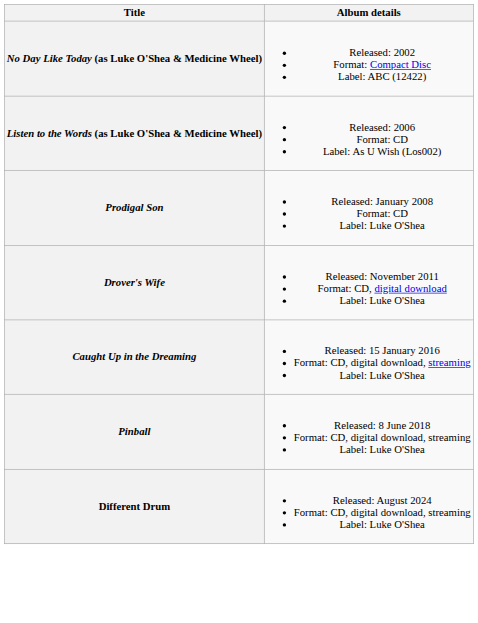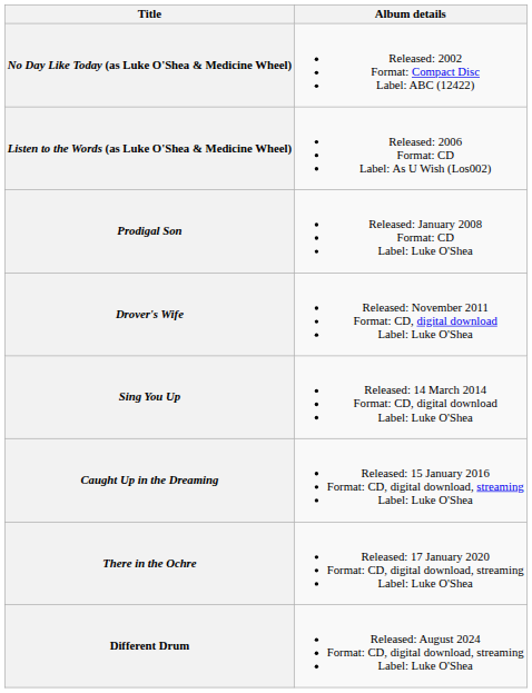+ row: Sing You Up | Released: 14 March 2014 Format: CD, digital download Label: Luke O'Shea
- row: Pinball | Released: 8 June 2018 Format: CD, digital download, streaming Label: Luke O'Shea
+ row: There in the Ochre | Released: 17 January 2020 Format: CD, digital download, streaming Label: Luke O'Shea
